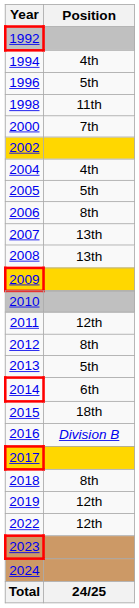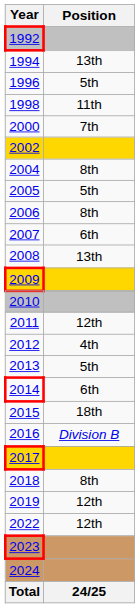1994 | Position: 4th -> 13th
2004 | Position: 4th -> 8th
2007 | Position: 13th -> 6th
2012 | Position: 8th -> 4th
